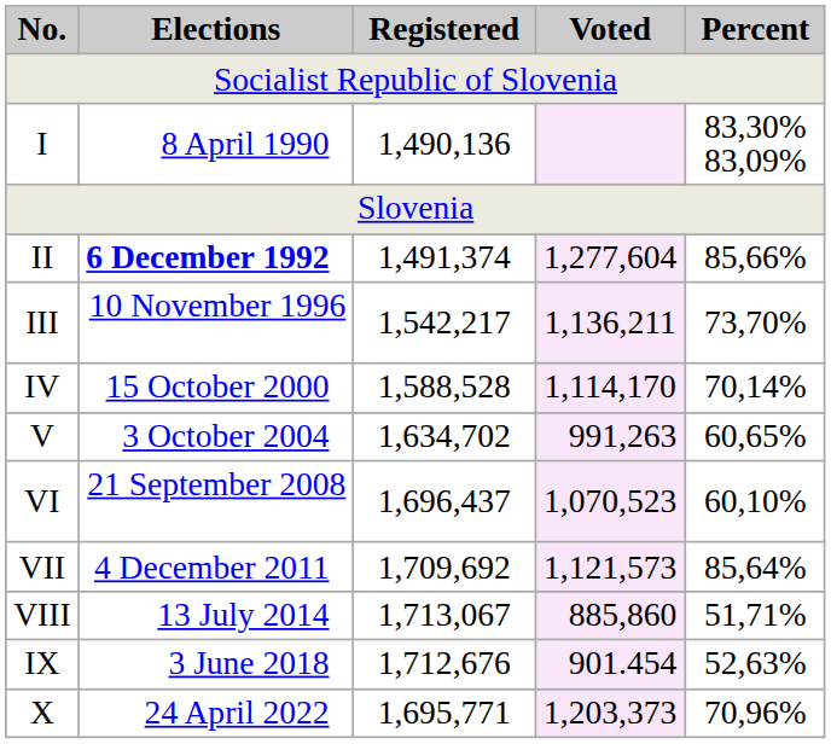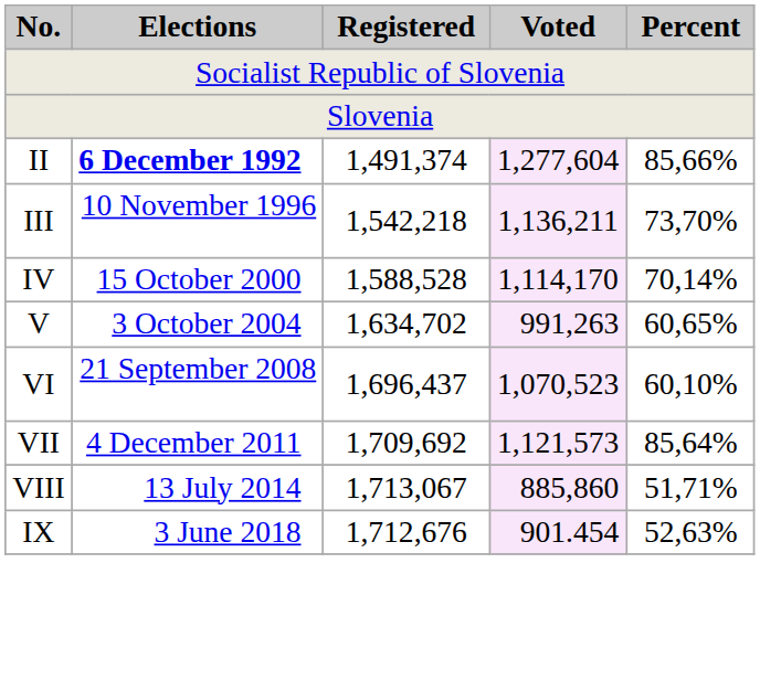- row: I | 8 April 1990 | 1,490,136 | 83,30% 83,09%
III | Registered: 1,542,217 -> 1,542,218
- row: X | 24 April 2022 | 1,695,771 | 1,203,373 | 70,96%
